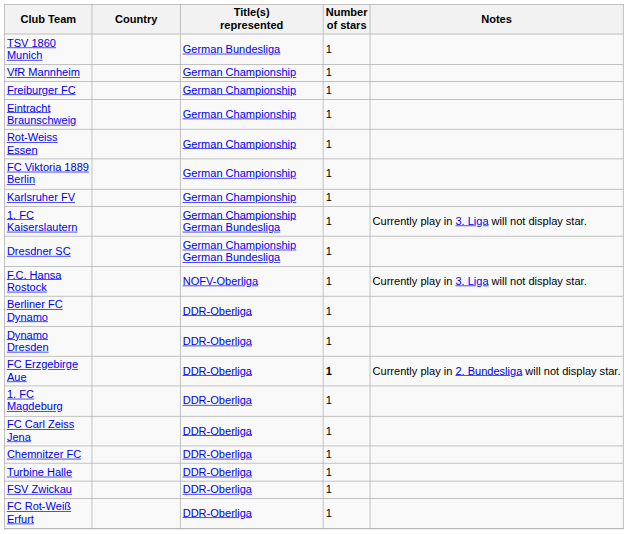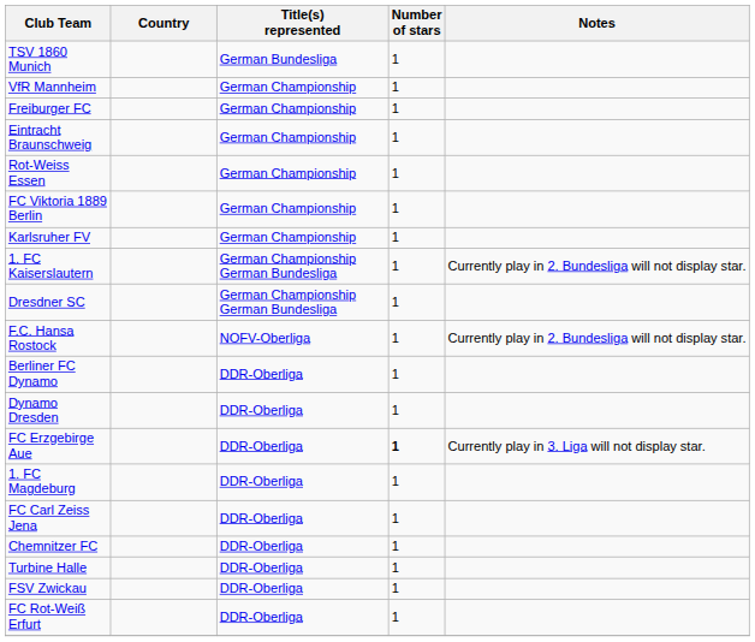1. FC Kaiserslautern | Notes: Currently play in 3. Liga will not display star. -> Currently play in 2. Bundesliga will not display star.
F.C. Hansa Rostock | Notes: Currently play in 3. Liga will not display star. -> Currently play in 2. Bundesliga will not display star.
FC Erzgebirge Aue | Notes: Currently play in 2. Bundesliga will not display star. -> Currently play in 3. Liga will not display star.
